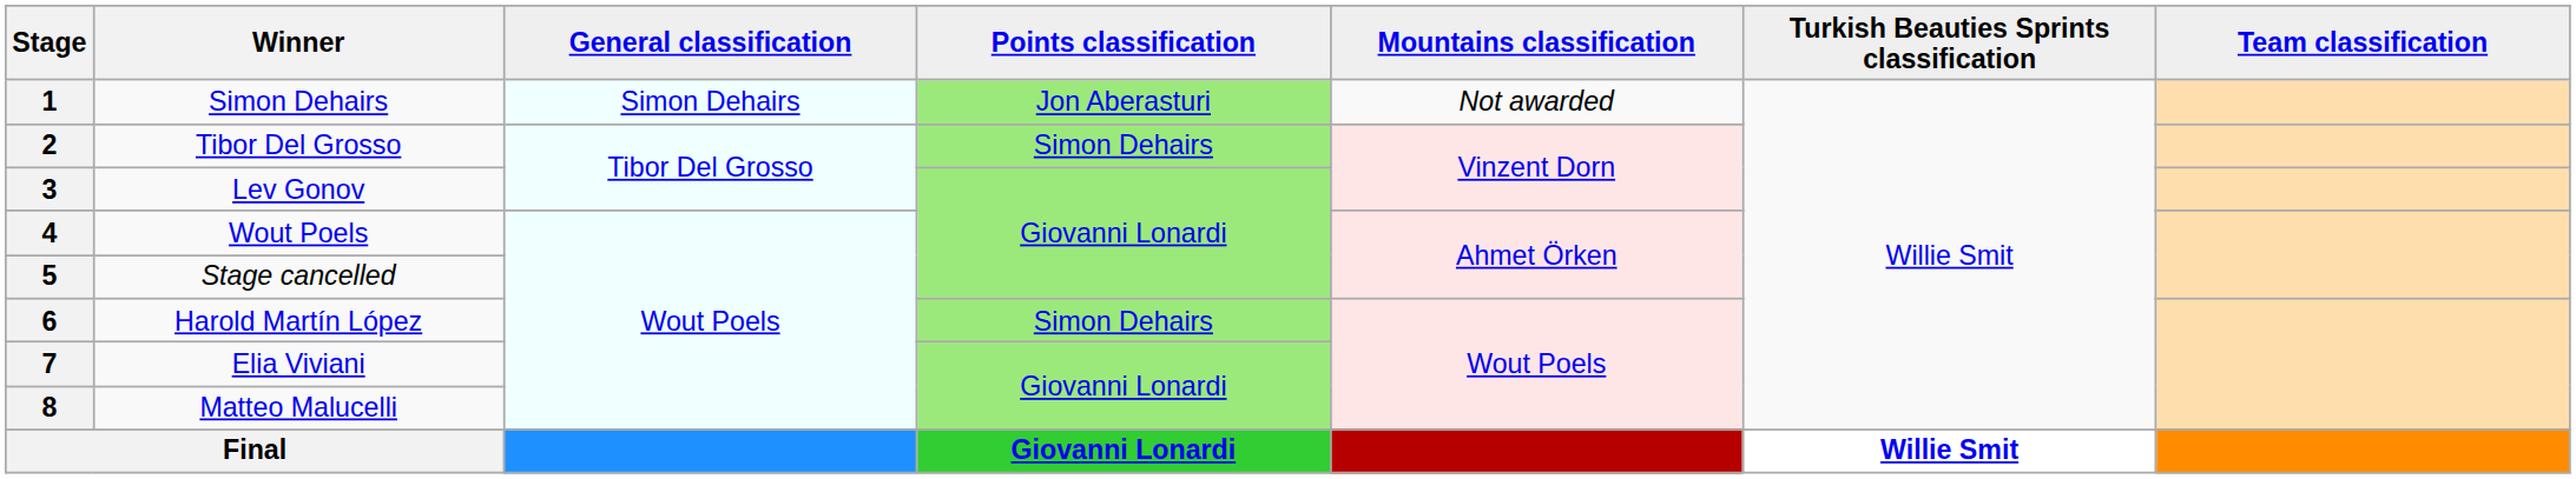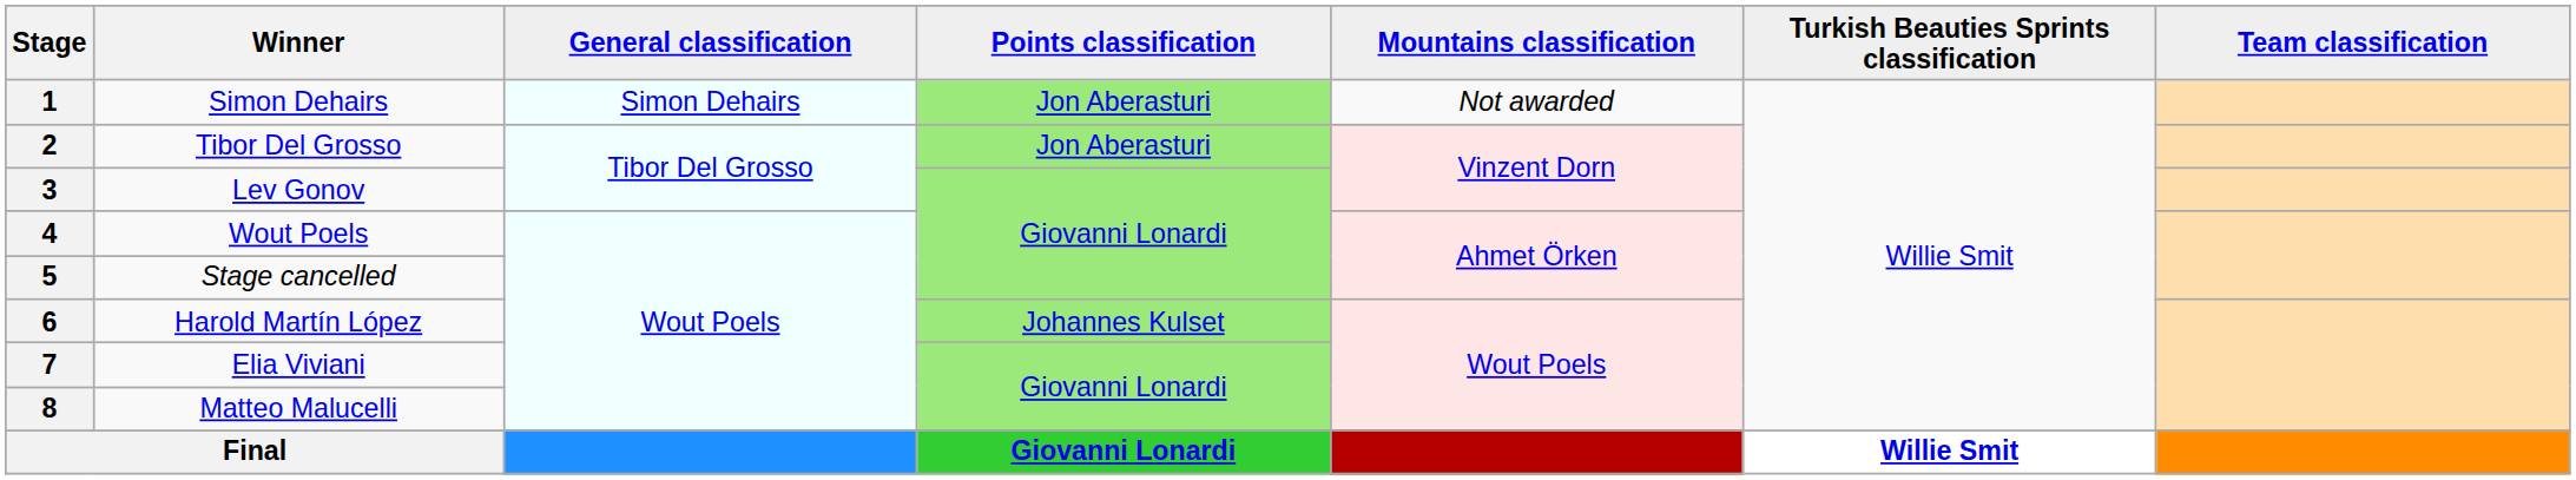2 | Points classification: Simon Dehairs -> Jon Aberasturi
6 | Points classification: Simon Dehairs -> Johannes Kulset
